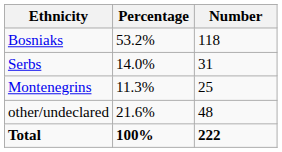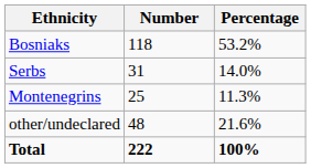columns swapped: Number <-> Percentage
